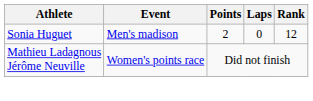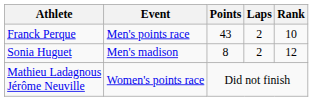+ row: Franck Perque | Men's points race | 43 | 2 | 10
Sonia Huguet | Points: 2 -> 8
Sonia Huguet | Laps: 0 -> 2
